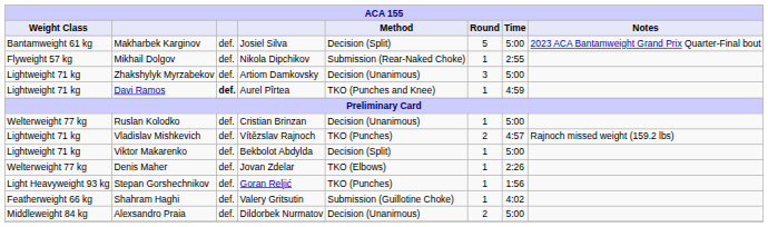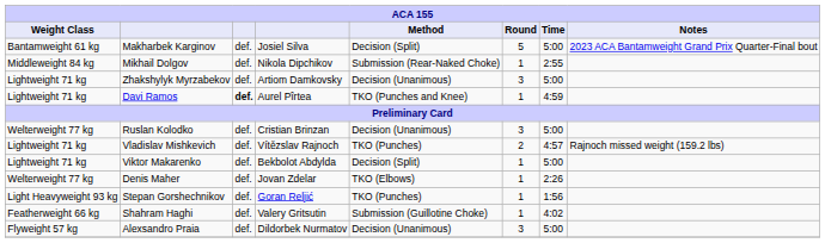Mikhail Dolgov | Weight Class: Flyweight 57 kg -> Middleweight 84 kg
Ruslan Kolodko | Round: 1 -> 3
Alexsandro Praia | Weight Class: Middleweight 84 kg -> Flyweight 57 kg
Alexsandro Praia | Round: 2 -> 3
